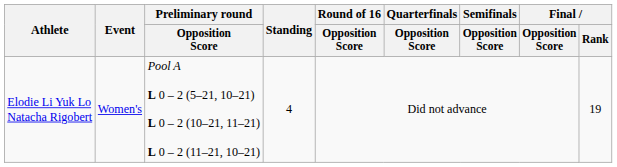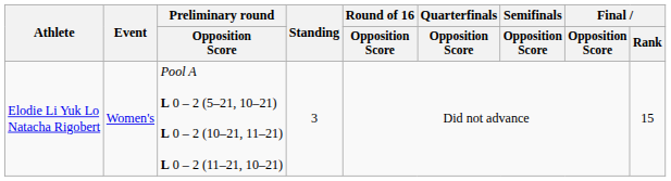Elodie Li Yuk Lo Natacha Rigobert | Standing: 4 -> 3
Elodie Li Yuk Lo Natacha Rigobert | Final / Rank: 19 -> 15
